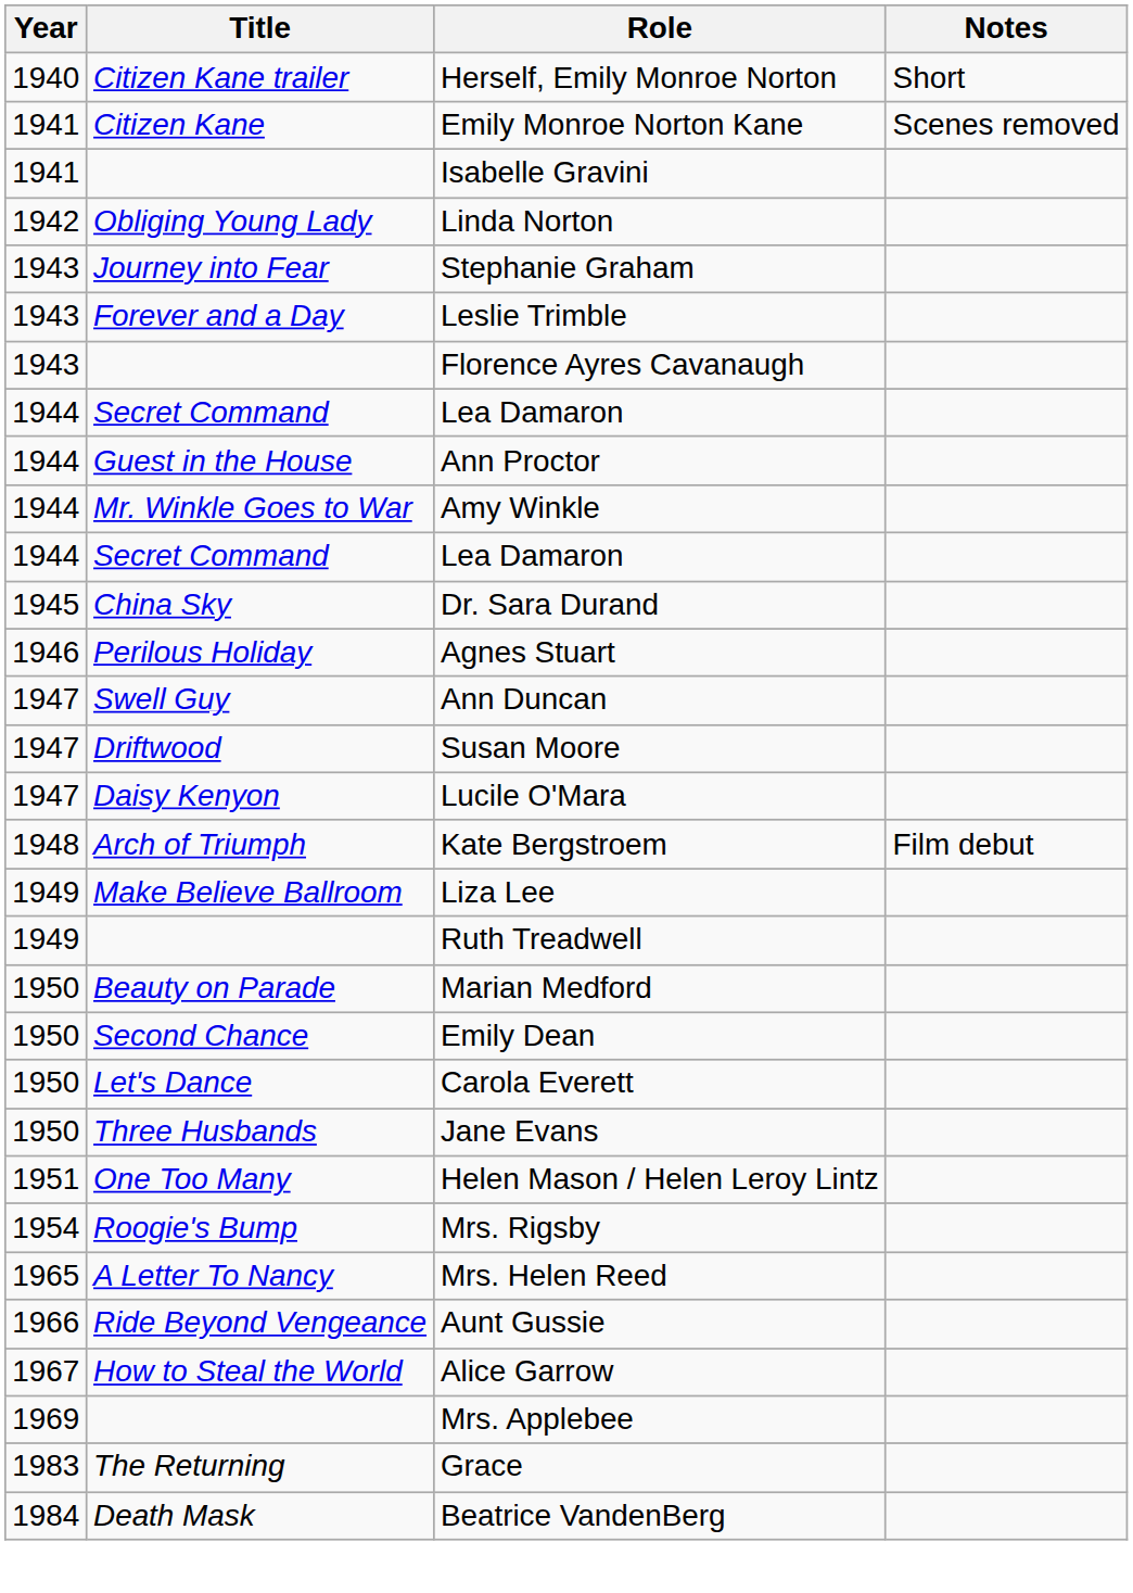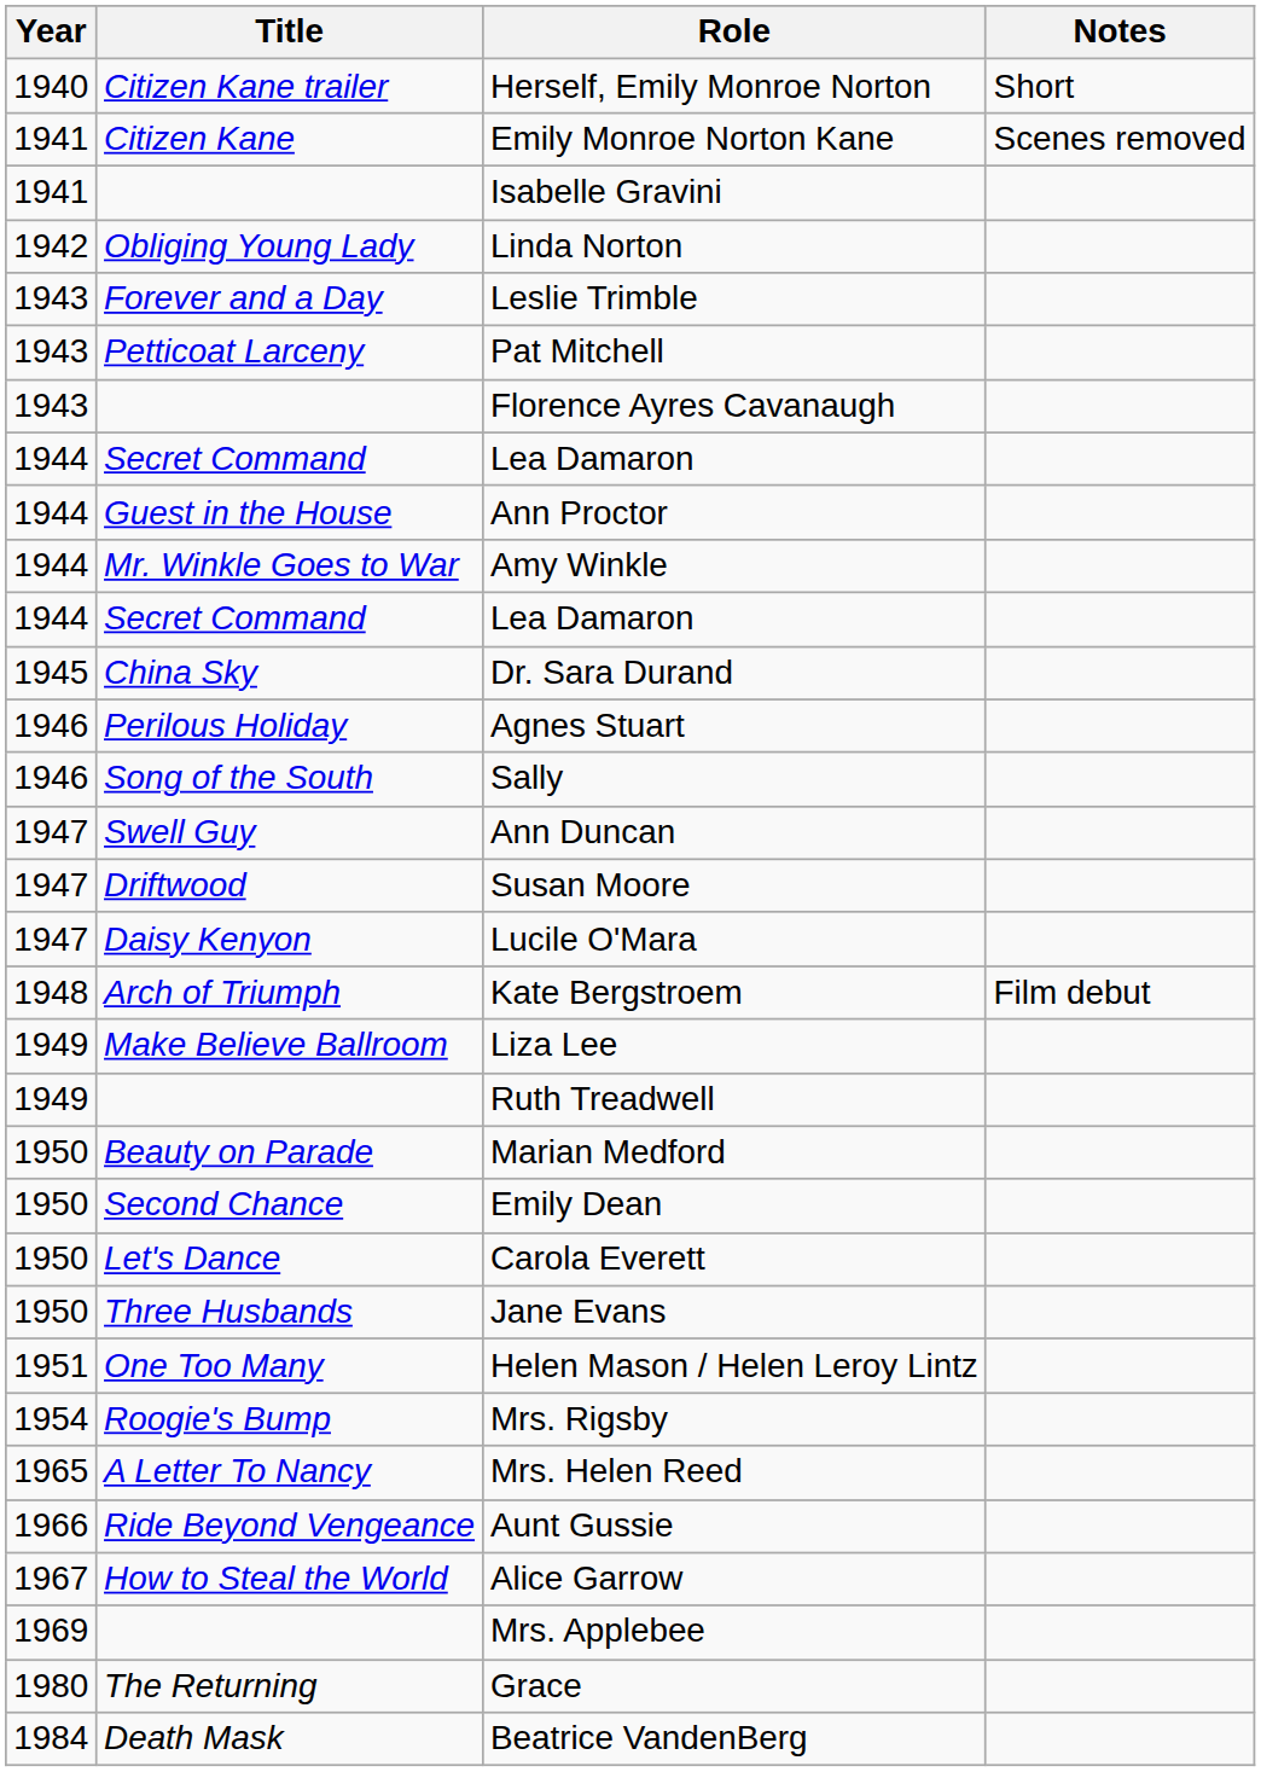- row: 1943 | Journey into Fear | Stephanie Graham
+ row: 1943 | Petticoat Larceny | Pat Mitchell
+ row: 1946 | Song of the South | Sally
Grace | Year: 1983 -> 1980
